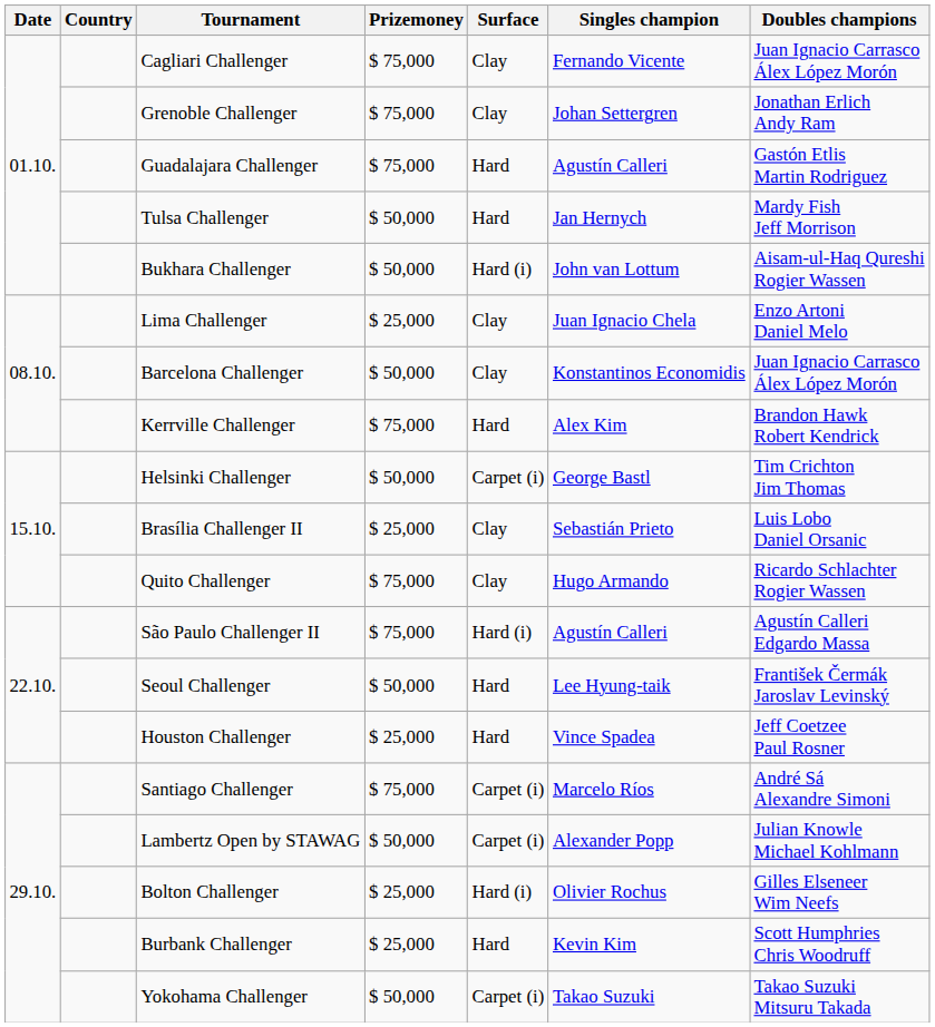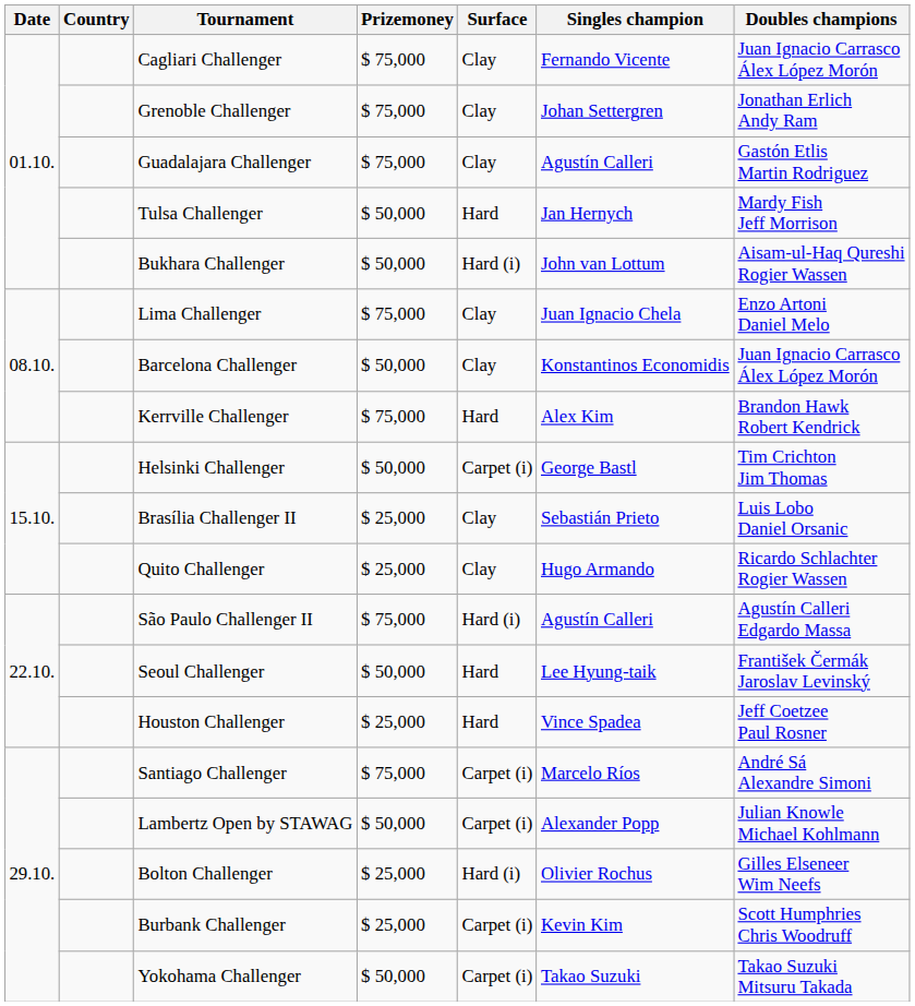Guadalajara Challenger | Surface: Hard -> Clay
Lima Challenger | Prizemoney: $ 25,000 -> $ 75,000
Quito Challenger | Prizemoney: $ 75,000 -> $ 25,000
Burbank Challenger | Surface: Hard -> Carpet (i)
